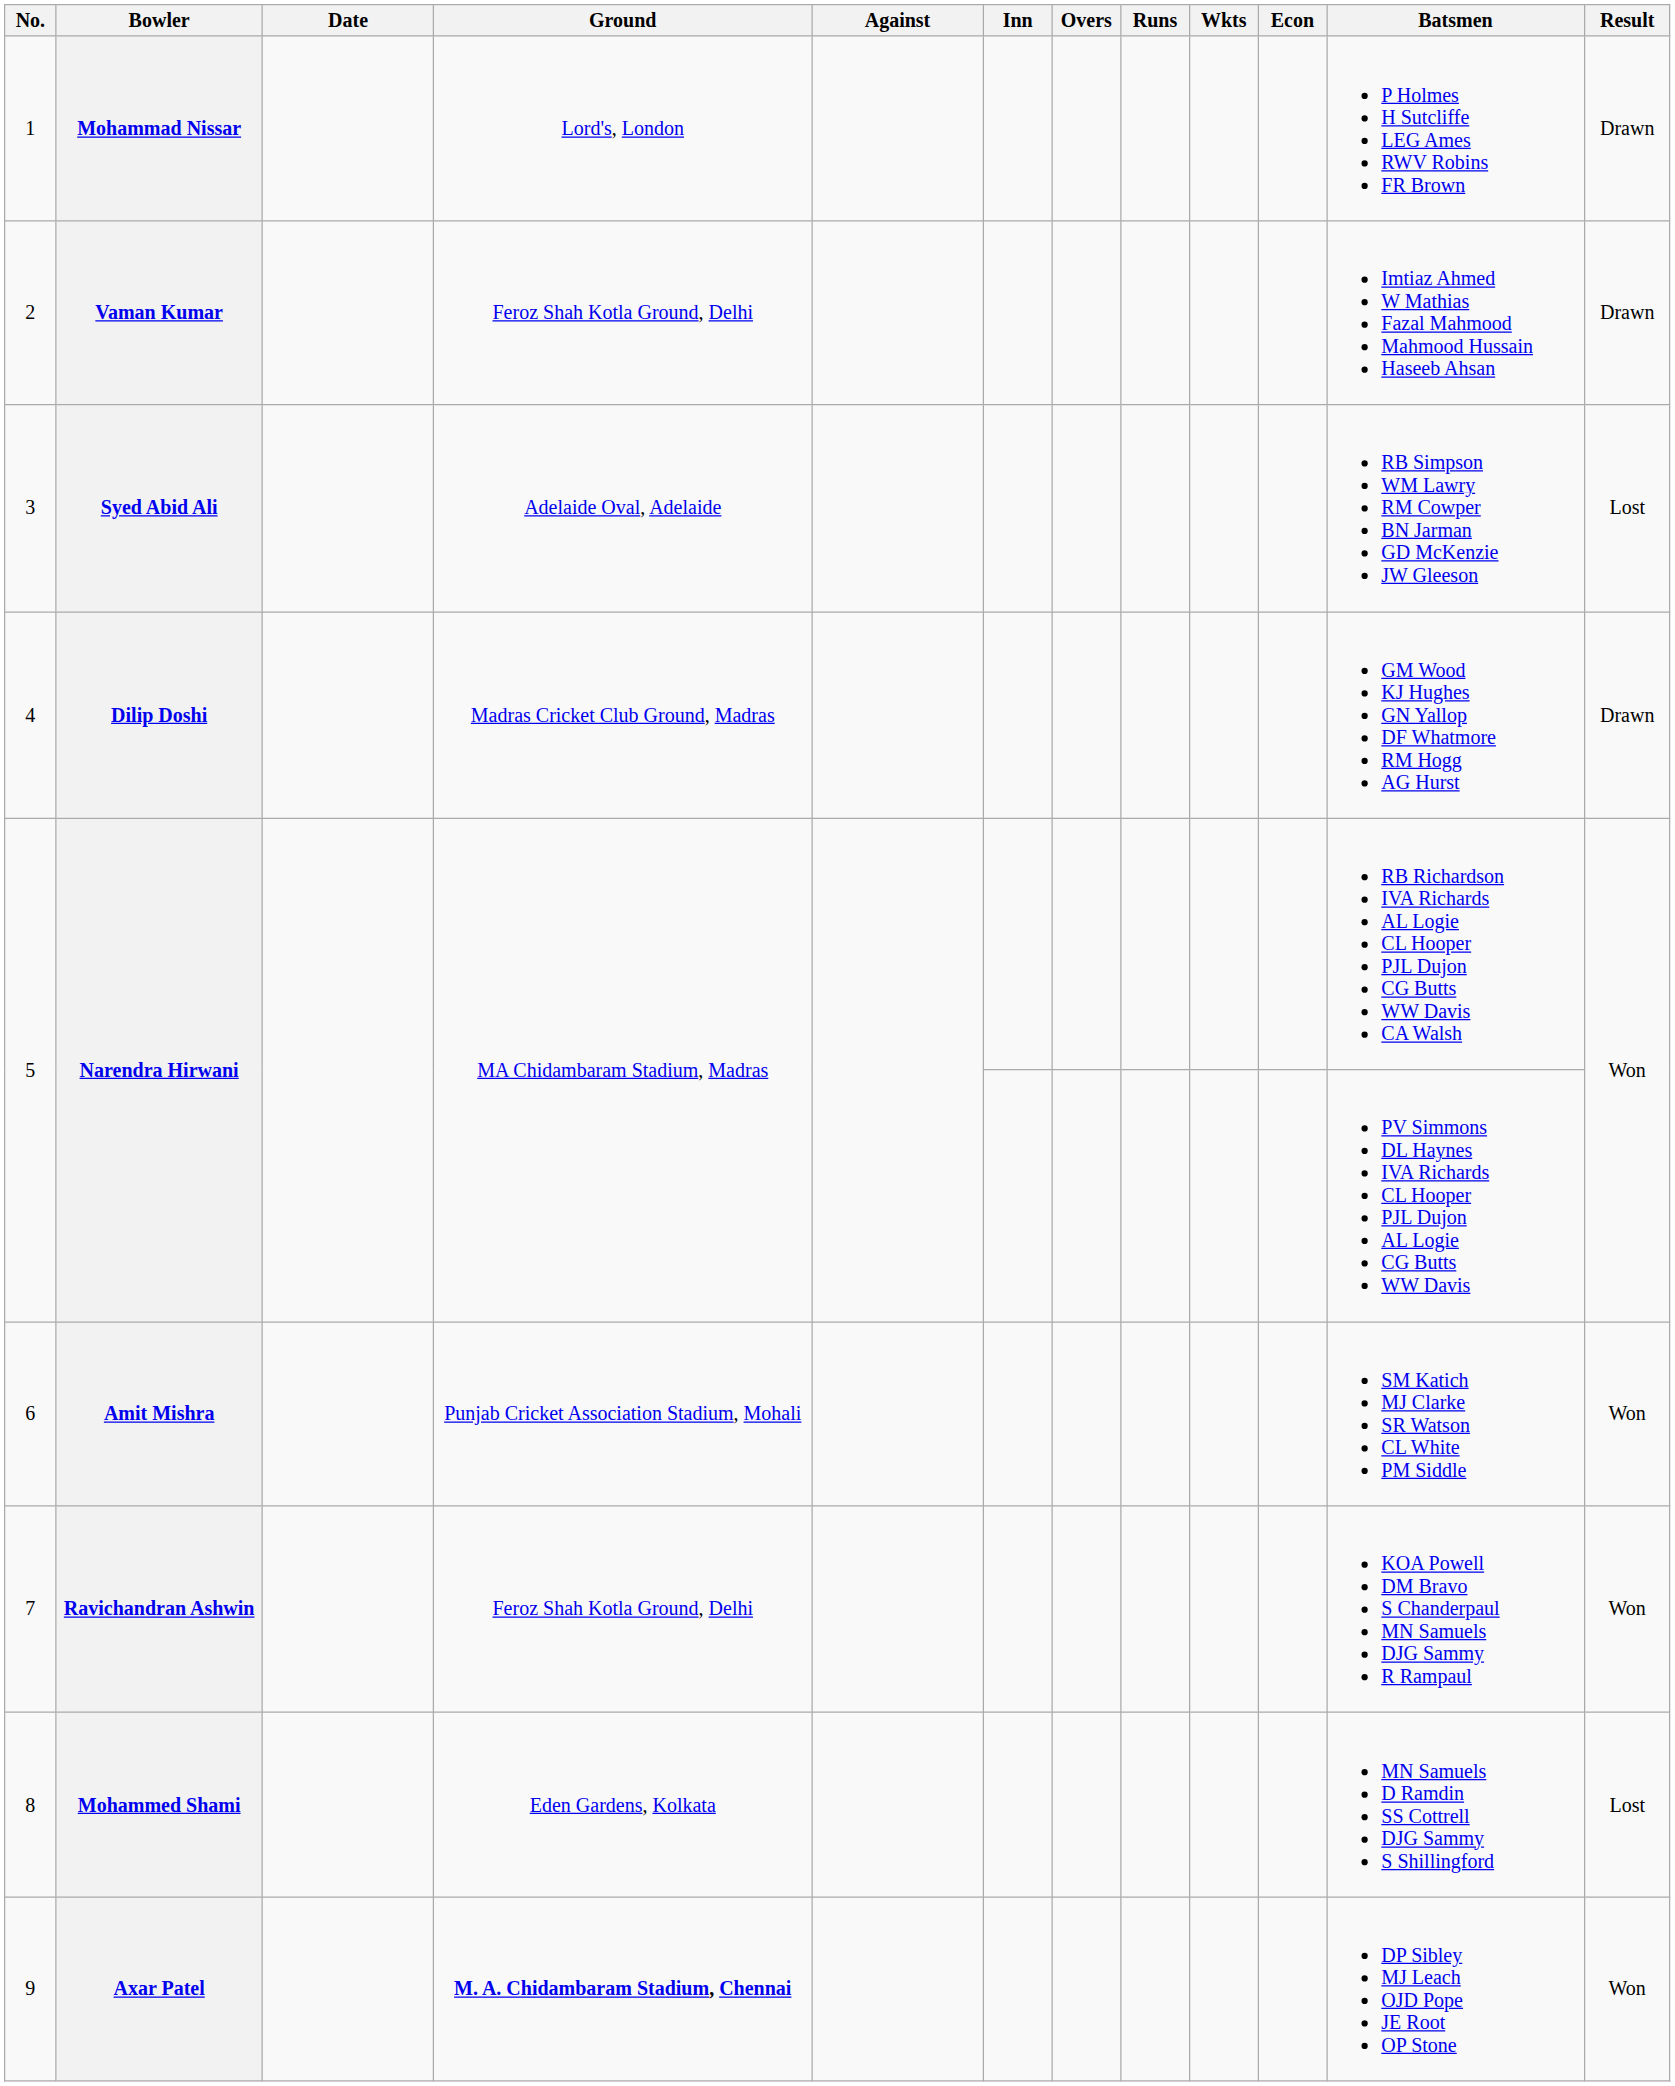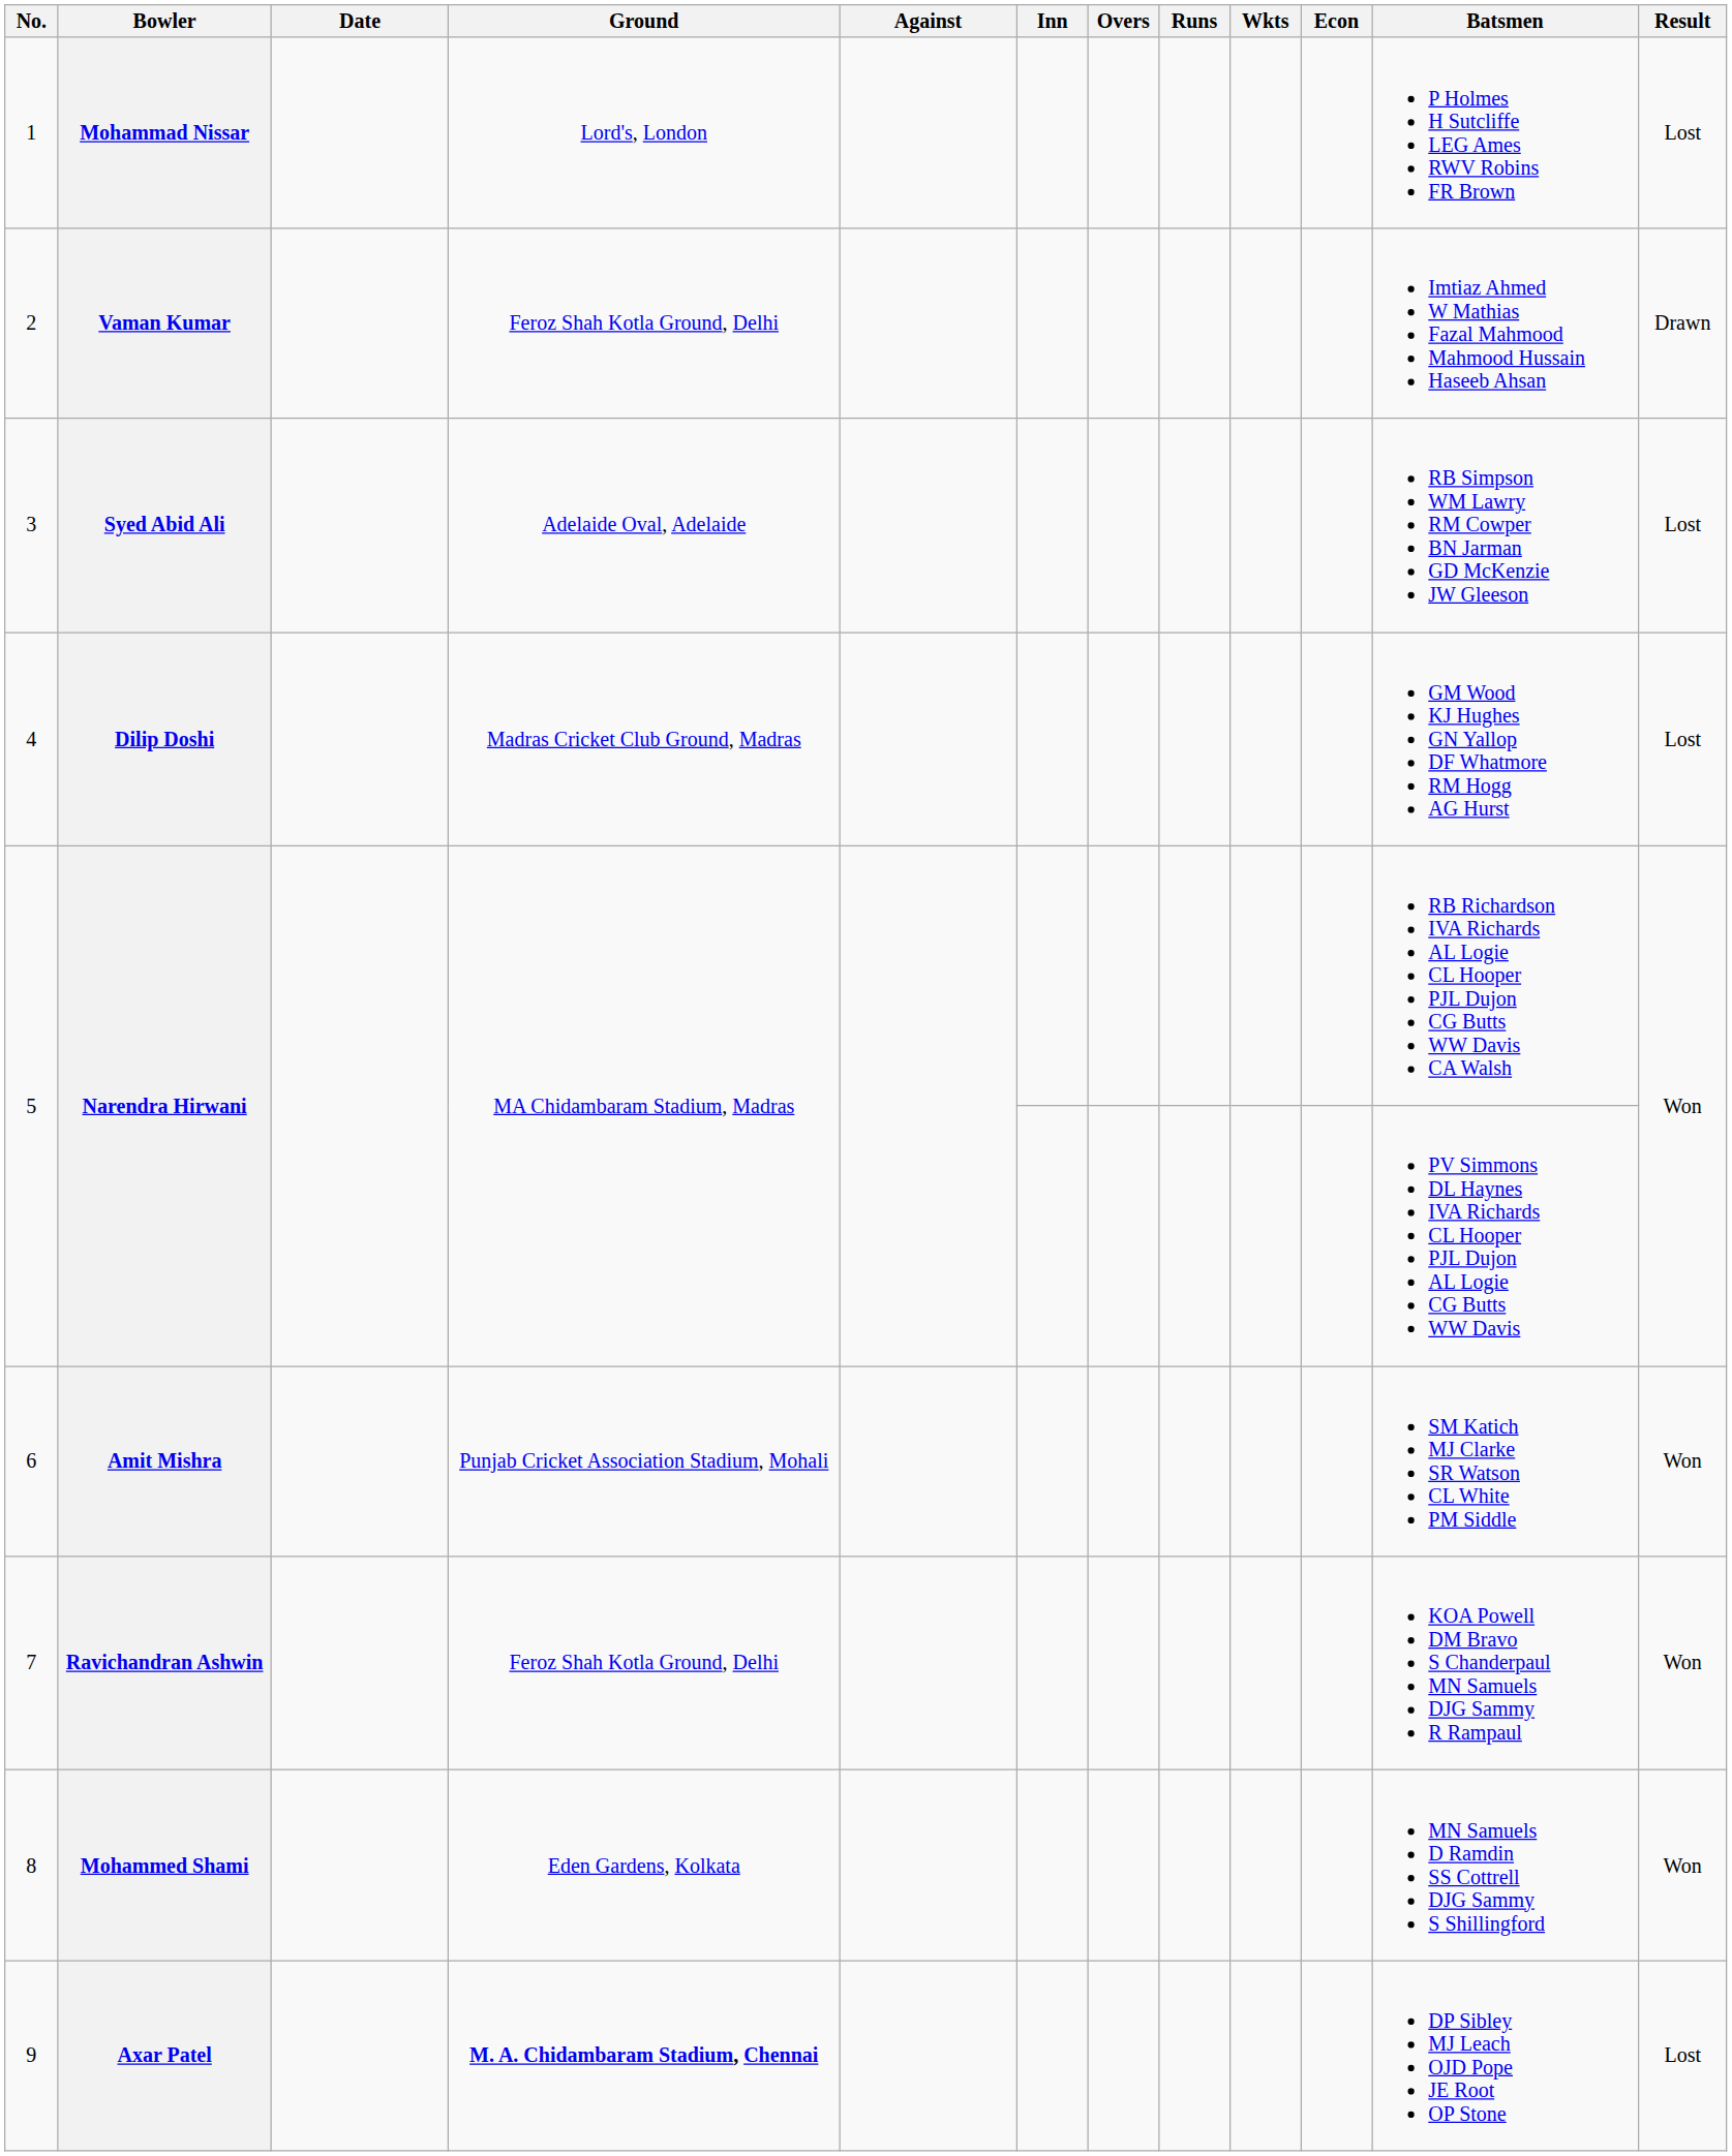Mohammad Nissar | Result: Drawn -> Lost
Dilip Doshi | Result: Drawn -> Lost
Mohammed Shami | Result: Lost -> Won
Axar Patel | Result: Won -> Lost
